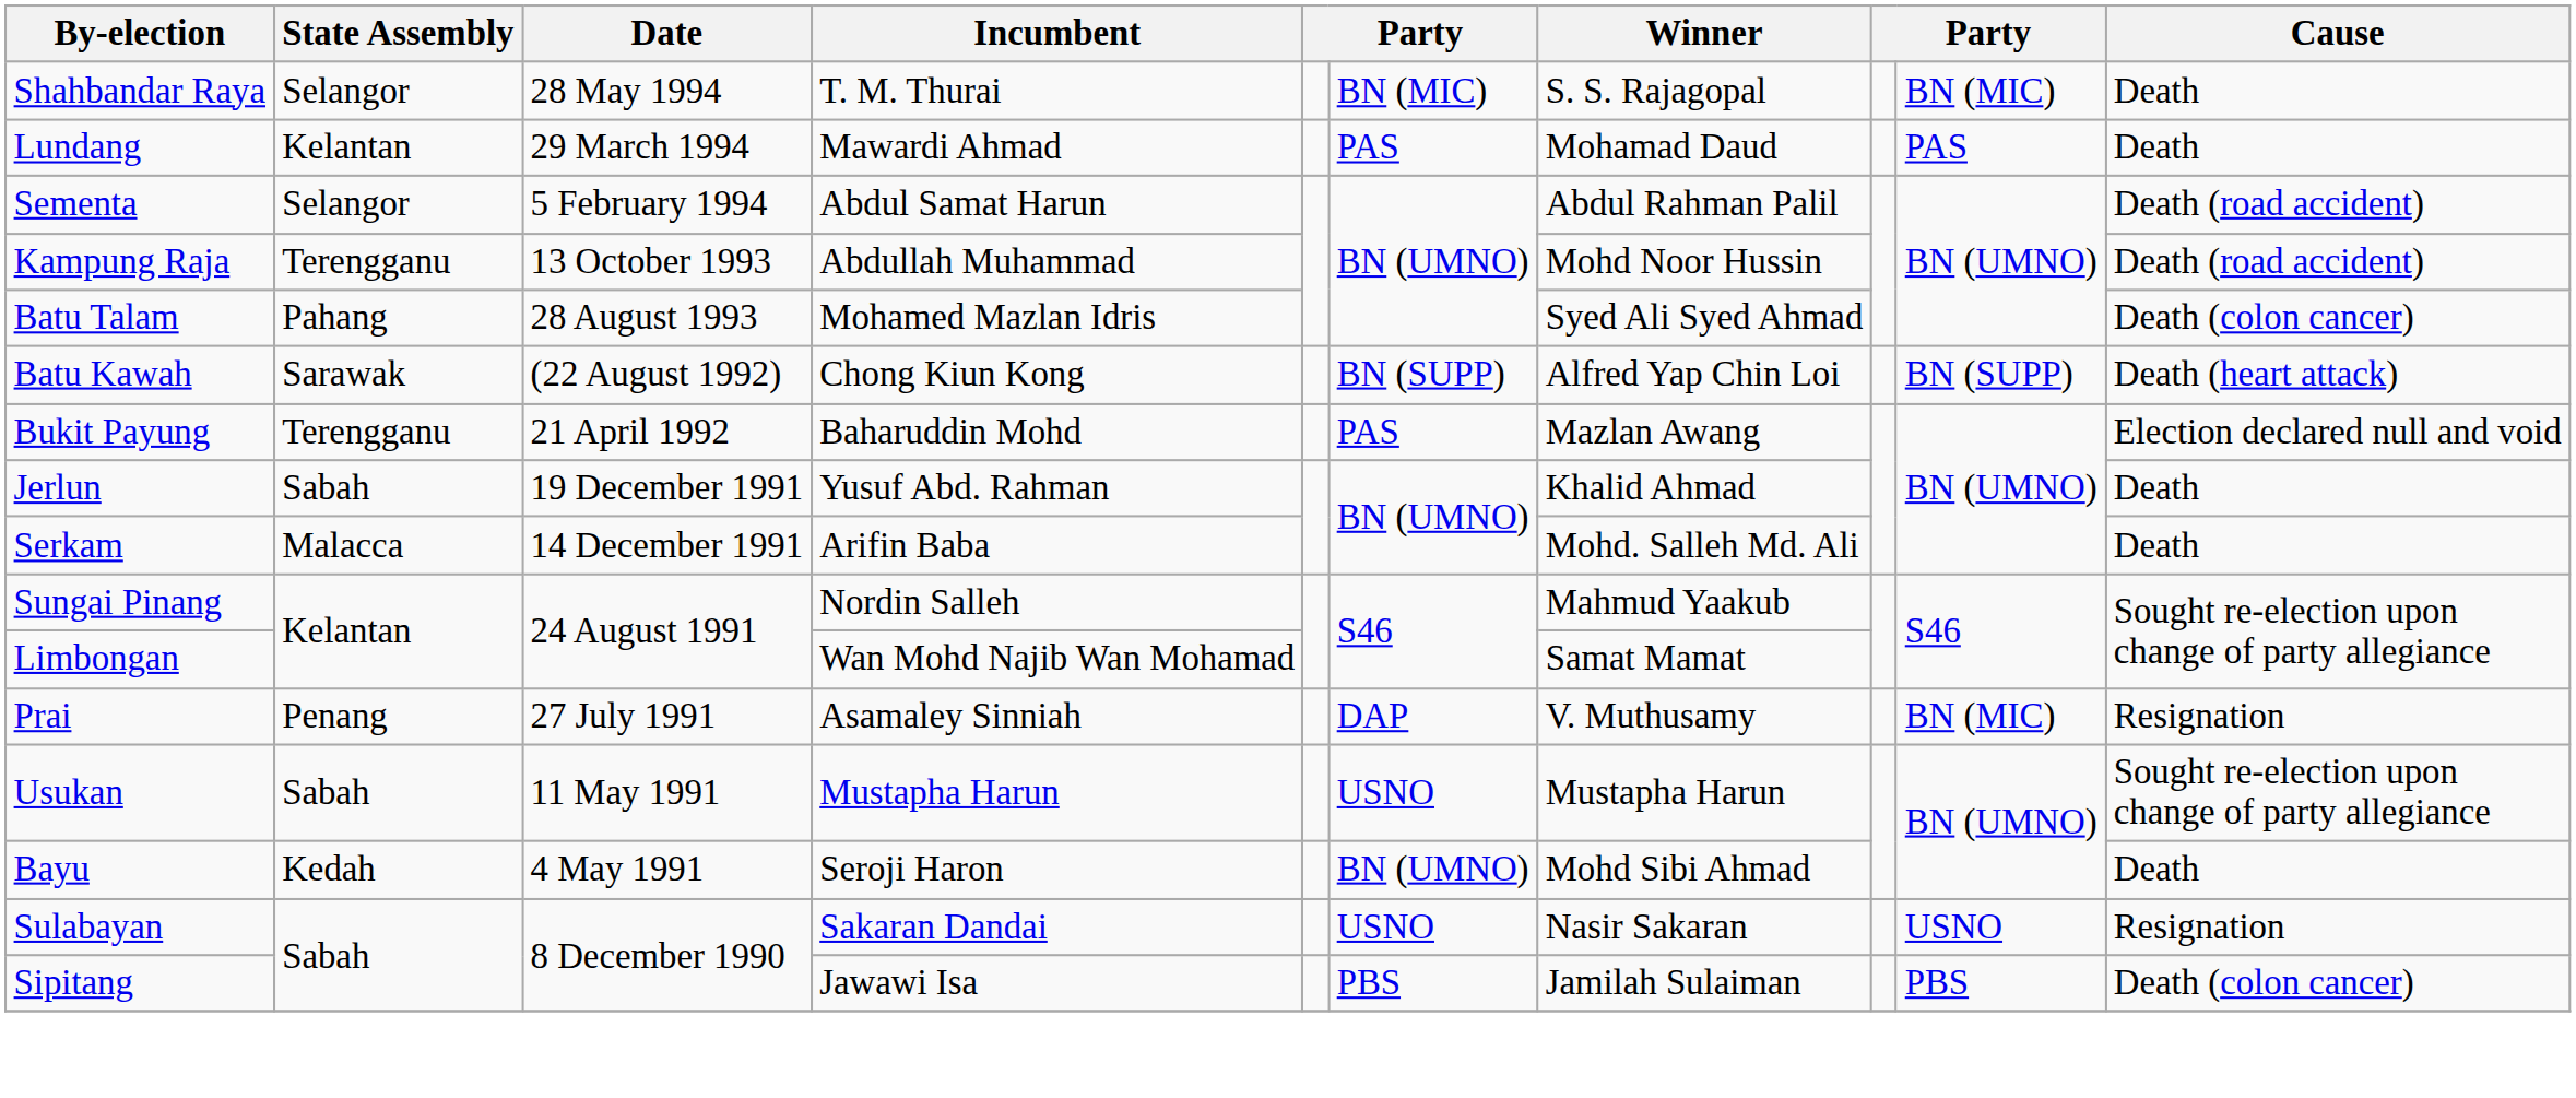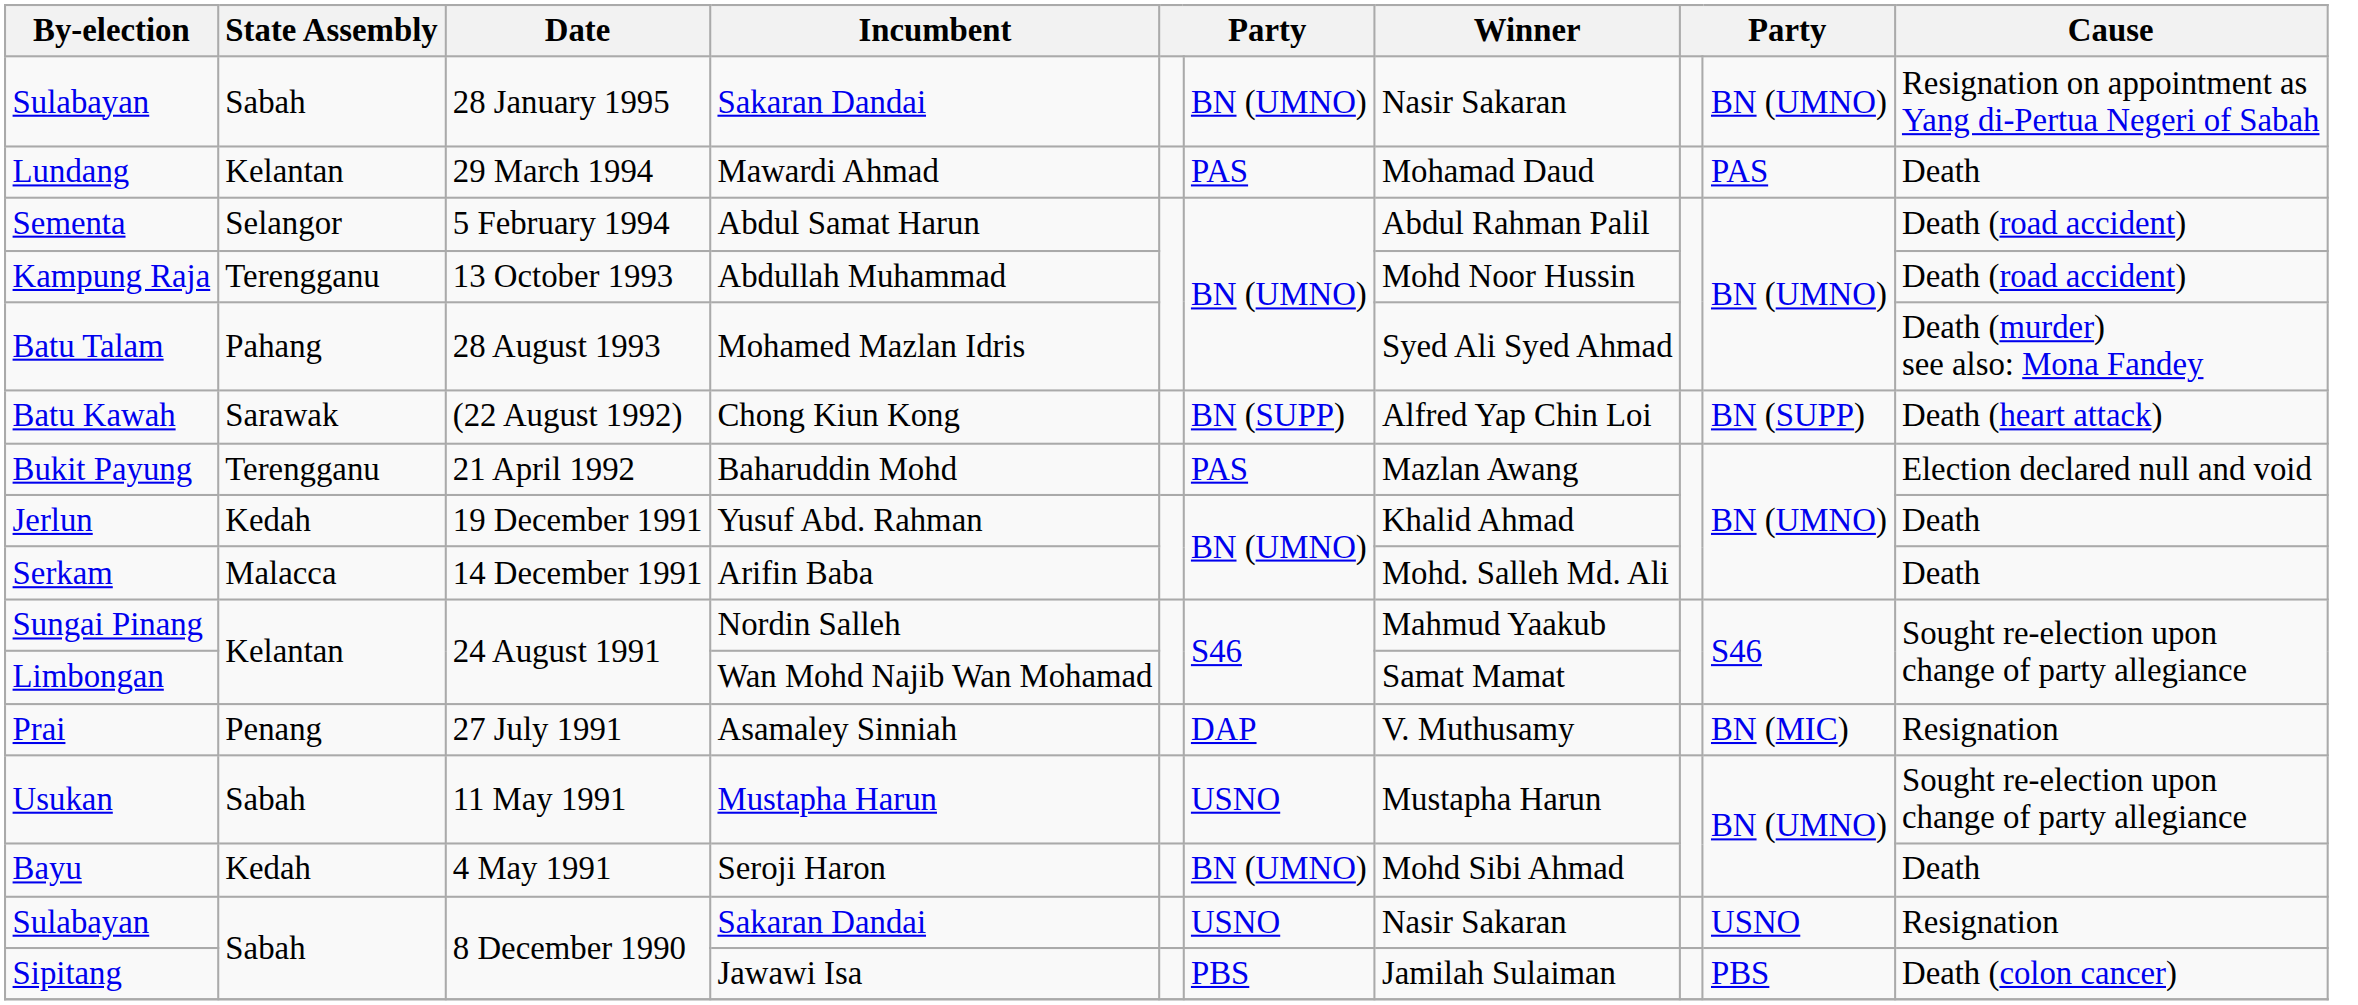+ row: Sulabayan | Sabah | 28 January 1995 | Sakaran Dandai | BN (UMNO) | Nasir Sakaran | BN (UMNO) | Resignation on appointment as Yang di-Pertua Negeri of Sabah
- row: Shahbandar Raya | Selangor | 28 May 1994 | T. M. Thurai | BN (MIC) | S. S. Rajagopal | BN (MIC) | Death
Batu Talam | Cause: Death (colon cancer) -> Death (murder) see also: Mona Fandey
Jerlun | State Assembly: Sabah -> Kedah
